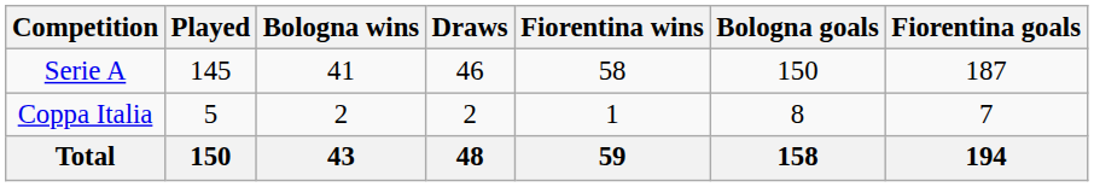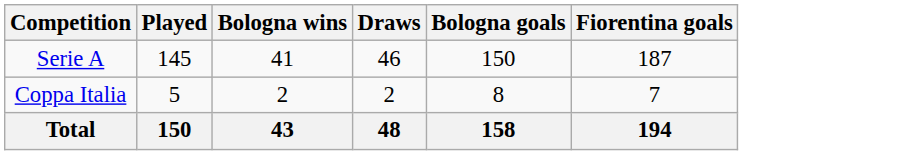- column: Fiorentina wins | 58 | 1 | 59
